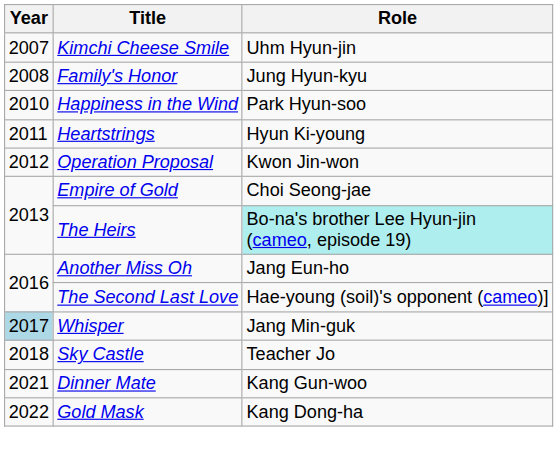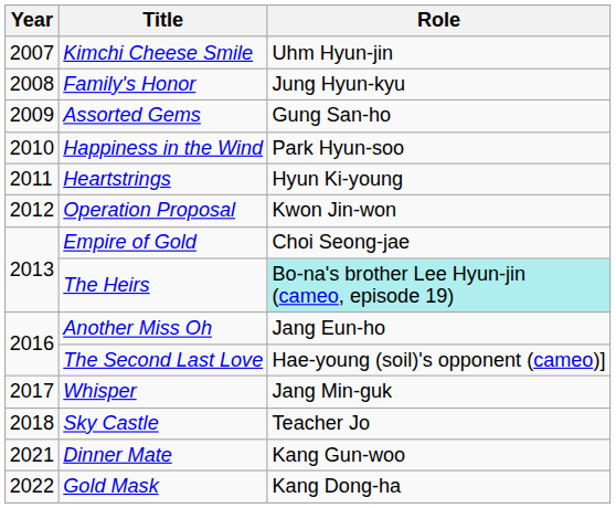+ row: 2009 | Assorted Gems | Gung San-ho
Whisper | Year: lightblue background -> no background
